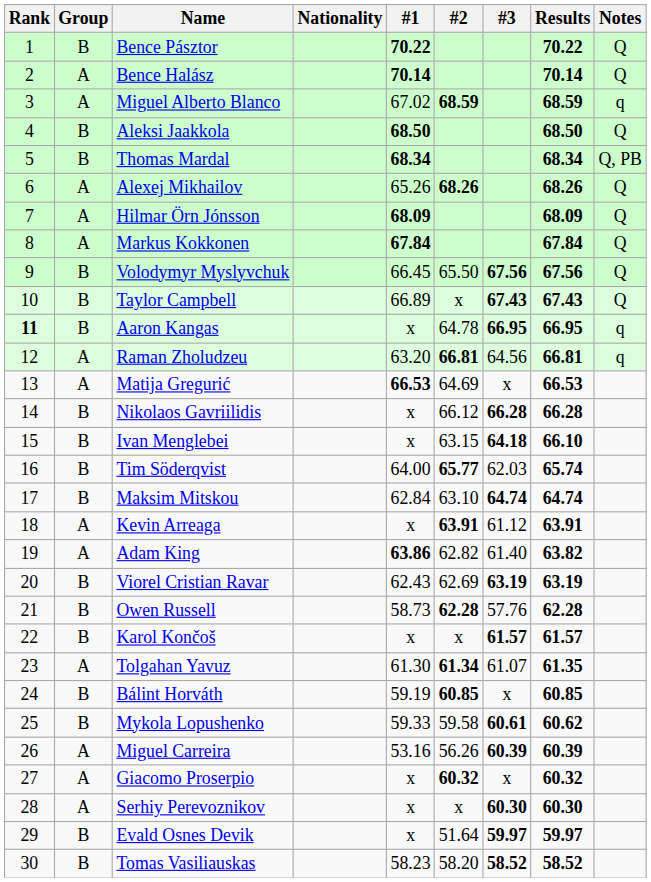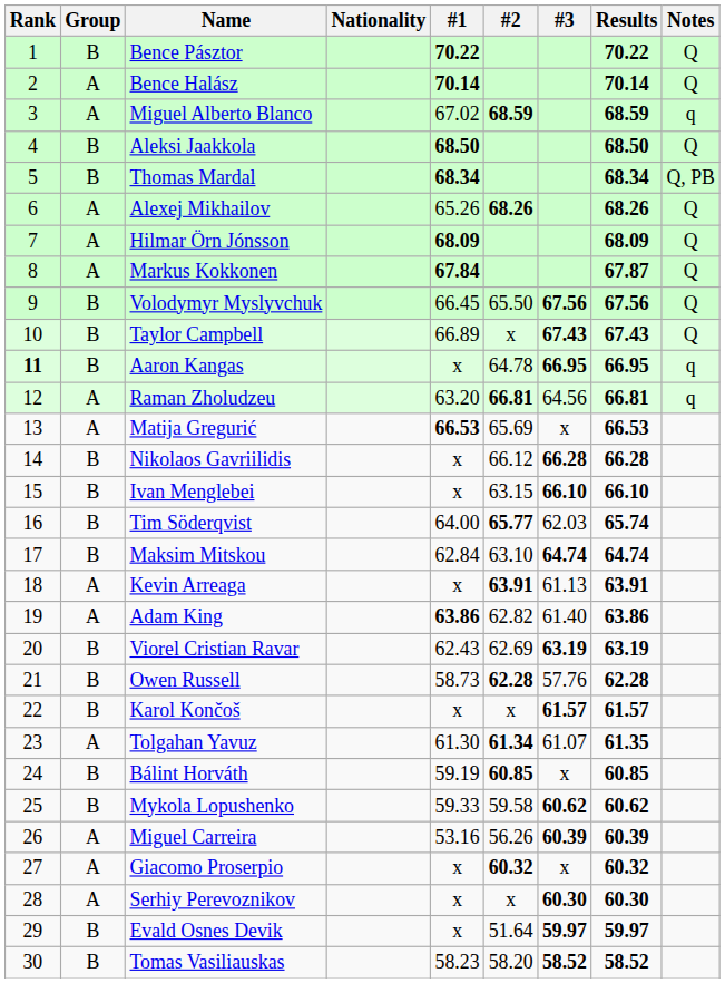Markus Kokkonen | Results: 67.84 -> 67.87
Matija Gregurić | #2: 64.69 -> 65.69
Ivan Menglebei | #3: 64.18 -> 66.10
Kevin Arreaga | #3: 61.12 -> 61.13
Adam King | Results: 63.82 -> 63.86
Mykola Lopushenko | #3: 60.61 -> 60.62
